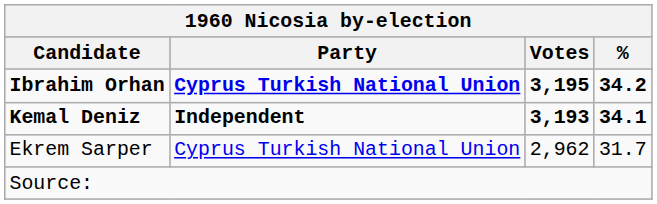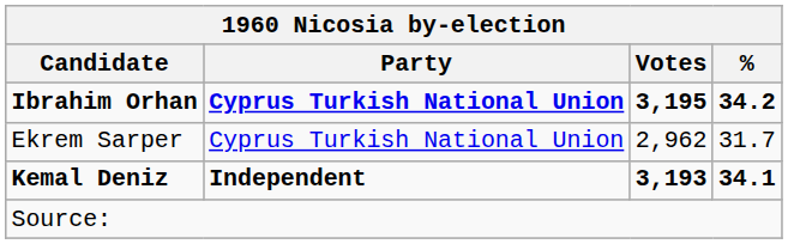rows swapped: Kemal Deniz <-> Ekrem Sarper
